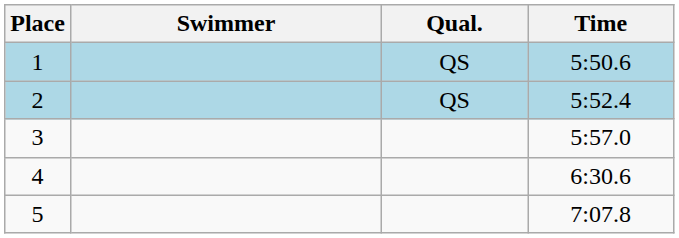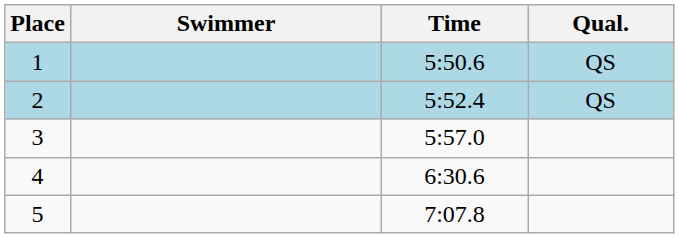columns swapped: Time <-> Qual.
